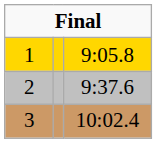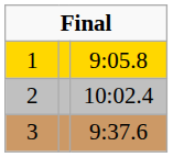2 | column 3: 9:37.6 -> 10:02.4
3 | column 3: 10:02.4 -> 9:37.6
